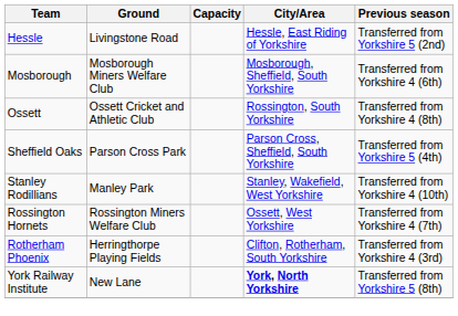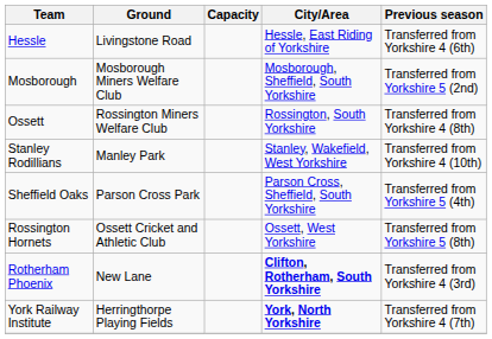Hessle | Previous season: Transferred from Yorkshire 5 (2nd) -> Transferred from Yorkshire 4 (6th)
Mosborough | Previous season: Transferred from Yorkshire 4 (6th) -> Transferred from Yorkshire 5 (2nd)
Ossett | Ground: Ossett Cricket and Athletic Club -> Rossington Miners Welfare Club
rows swapped: Sheffield Oaks <-> Stanley Rodillians
Rossington Hornets | Ground: Rossington Miners Welfare Club -> Ossett Cricket and Athletic Club
Rossington Hornets | Previous season: Transferred from Yorkshire 4 (7th) -> Transferred from Yorkshire 5 (8th)
Rotherham Phoenix | Ground: Herringthorpe Playing Fields -> New Lane
Rotherham Phoenix | City/Area: normal -> bold
York Railway Institute | Ground: New Lane -> Herringthorpe Playing Fields
York Railway Institute | Previous season: Transferred from Yorkshire 5 (8th) -> Transferred from Yorkshire 4 (7th)
